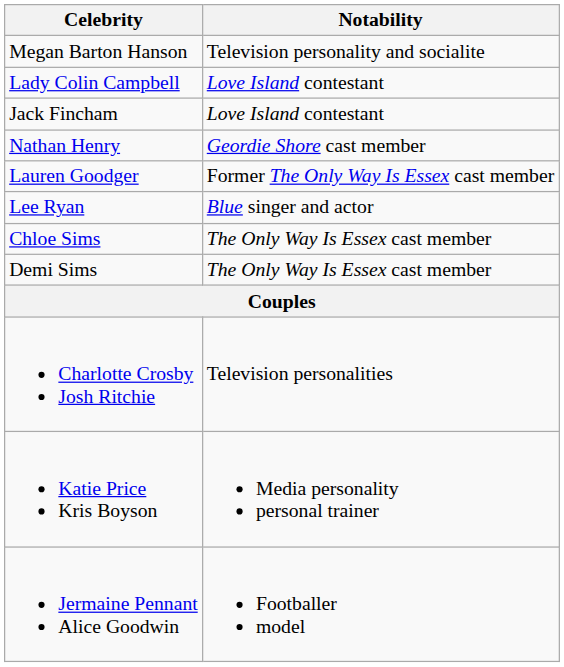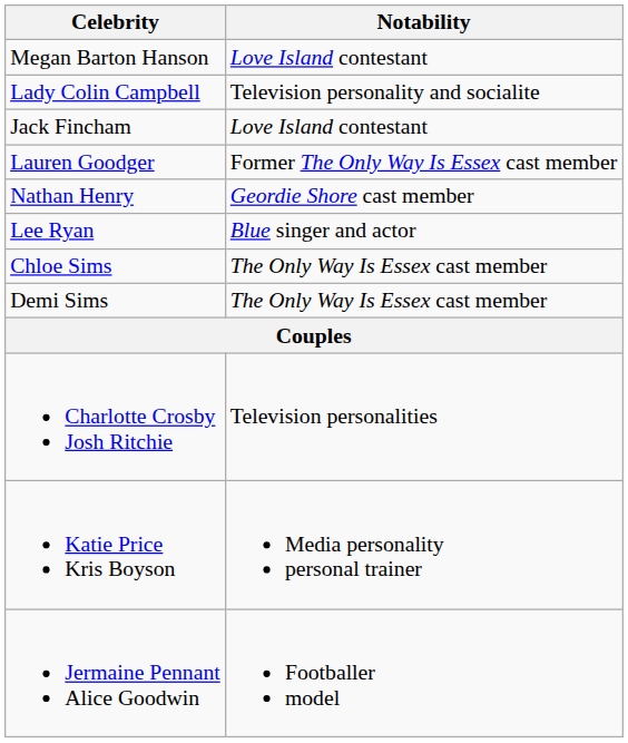Megan Barton Hanson | Notability: Television personality and socialite -> Love Island contestant
Lady Colin Campbell | Notability: Love Island contestant -> Television personality and socialite
rows swapped: Lauren Goodger <-> Nathan Henry
